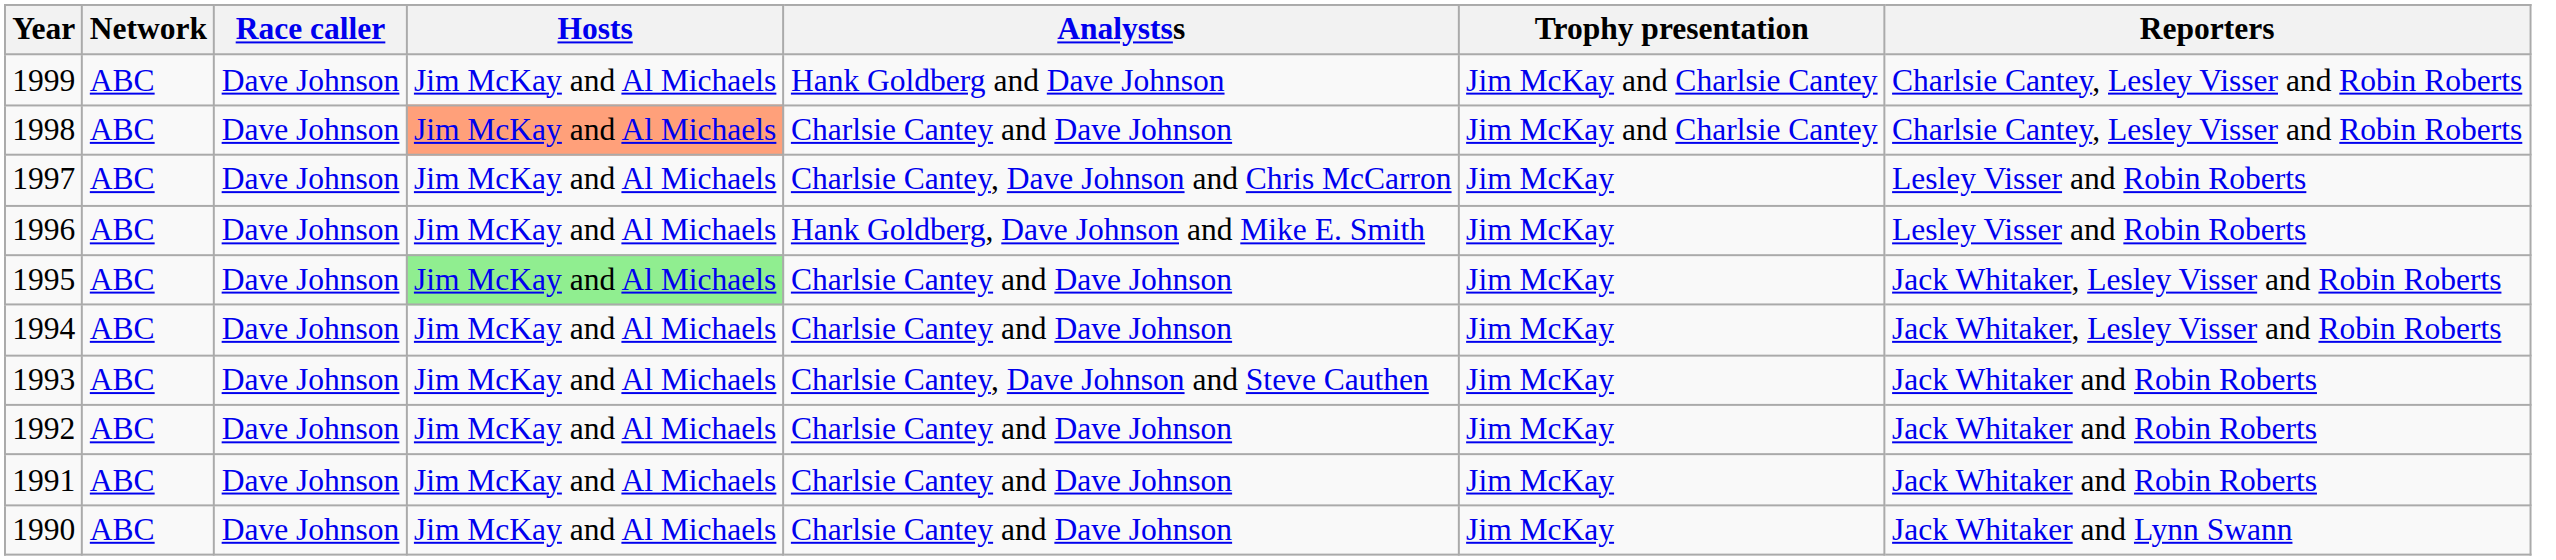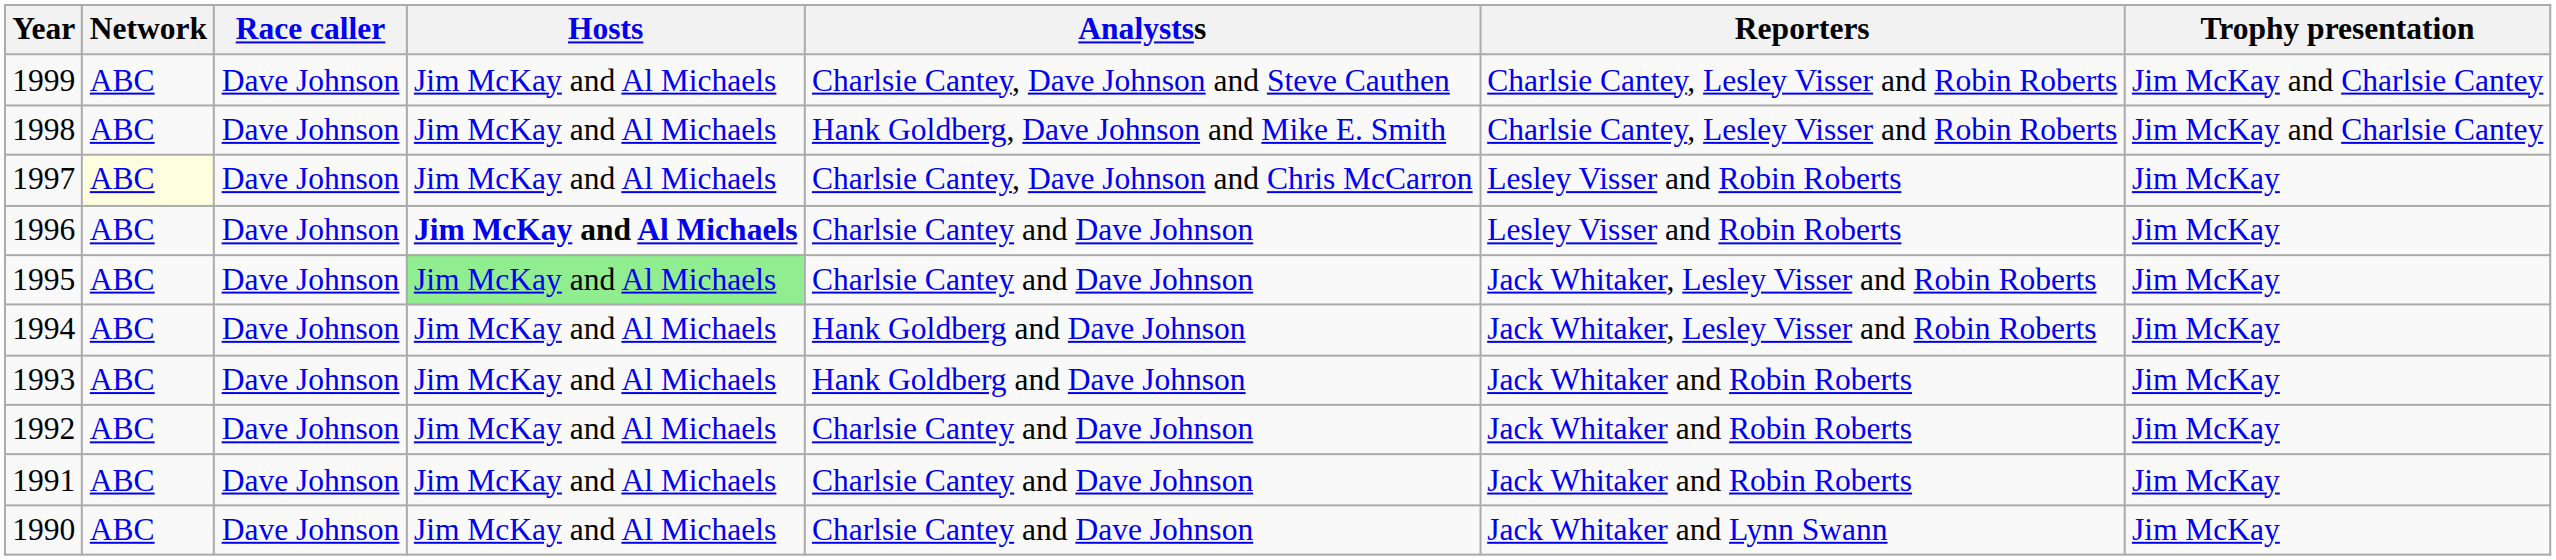columns swapped: Reporters <-> Trophy presentation
1999 | Analystss: Hank Goldberg and Dave Johnson -> Charlsie Cantey, Dave Johnson and Steve Cauthen
1998 | Hosts: lightsalmon background -> no background
1998 | Analystss: Charlsie Cantey and Dave Johnson -> Hank Goldberg, Dave Johnson and Mike E. Smith
1997 | Network: no background -> lightyellow background
1996 | Hosts: normal -> bold
1996 | Analystss: Hank Goldberg, Dave Johnson and Mike E. Smith -> Charlsie Cantey and Dave Johnson
1994 | Analystss: Charlsie Cantey and Dave Johnson -> Hank Goldberg and Dave Johnson
1993 | Analystss: Charlsie Cantey, Dave Johnson and Steve Cauthen -> Hank Goldberg and Dave Johnson
